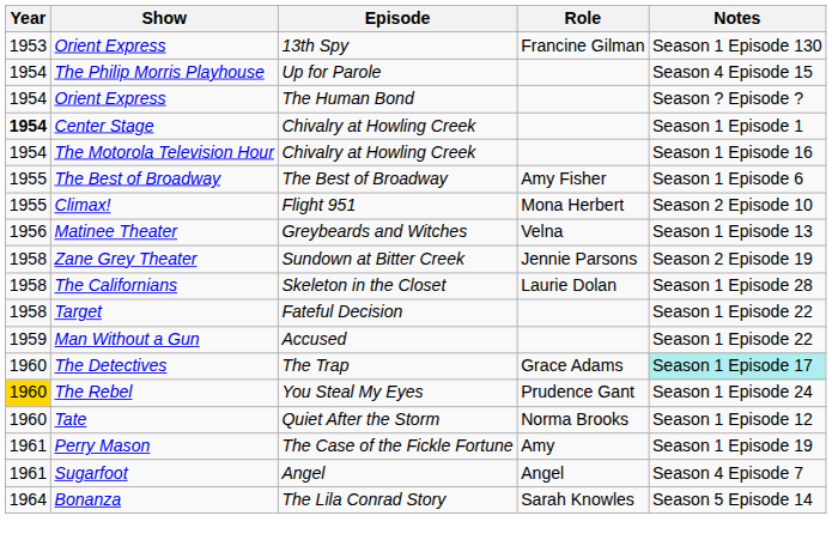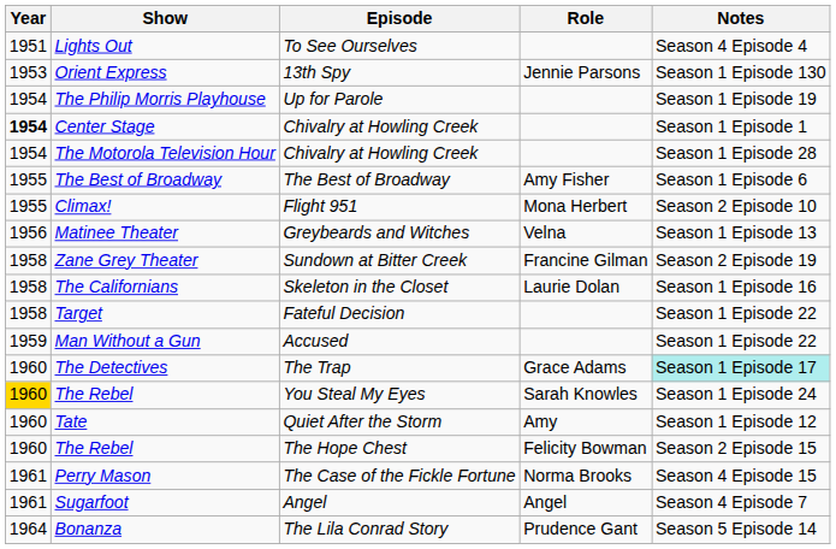+ row: 1951 | Lights Out | To See Ourselves | Season 4 Episode 4
13th Spy | Role: Francine Gilman -> Jennie Parsons
Up for Parole | Notes: Season 4 Episode 15 -> Season 1 Episode 19
- row: 1954 | Orient Express | The Human Bond | Season ? Episode ?
The Motorola Television Hour / Chivalry at Howling Creek | Notes: Season 1 Episode 16 -> Season 1 Episode 28
Sundown at Bitter Creek | Role: Jennie Parsons -> Francine Gilman
Skeleton in the Closet | Notes: Season 1 Episode 28 -> Season 1 Episode 16
You Steal My Eyes | Role: Prudence Gant -> Sarah Knowles
Quiet After the Storm | Role: Norma Brooks -> Amy
+ row: 1960 | The Rebel | The Hope Chest | Felicity Bowman | Season 2 Episode 15
The Case of the Fickle Fortune | Role: Amy -> Norma Brooks
The Case of the Fickle Fortune | Notes: Season 1 Episode 19 -> Season 4 Episode 15
The Lila Conrad Story | Role: Sarah Knowles -> Prudence Gant
